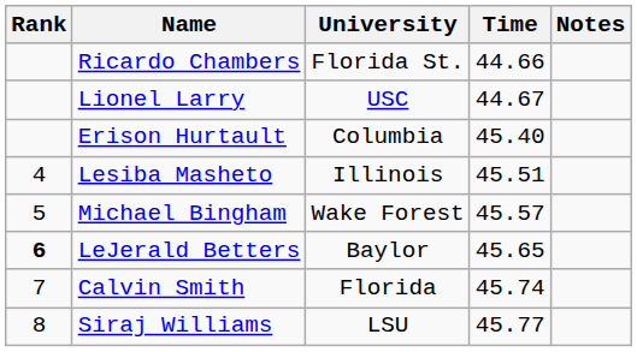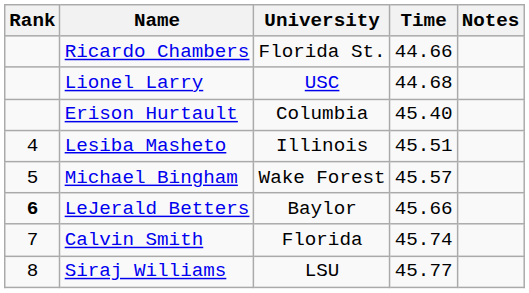Lionel Larry | Time: 44.67 -> 44.68
LeJerald Betters | Time: 45.65 -> 45.66
